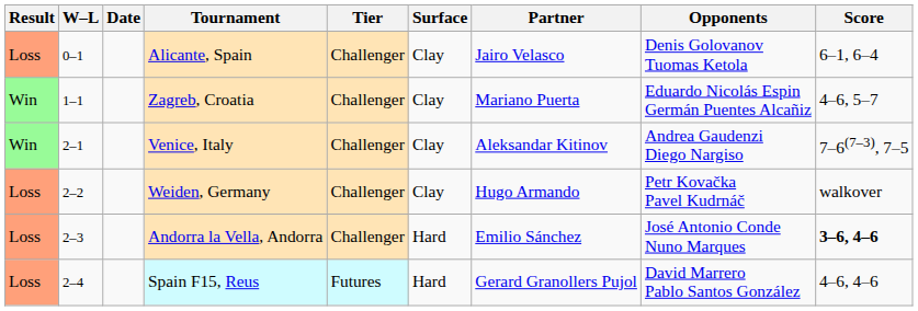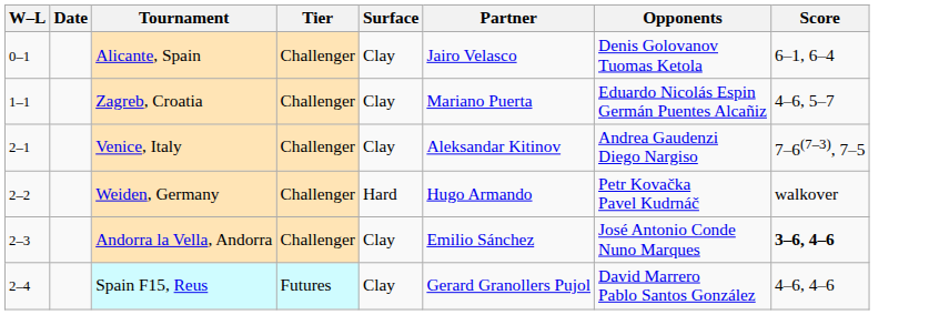- column: Result | Loss | Win | Win | Loss | Loss | Loss
Weiden, Germany | Surface: Clay -> Hard
Andorra la Vella, Andorra | Surface: Hard -> Clay
Spain F15, Reus | Surface: Hard -> Clay
